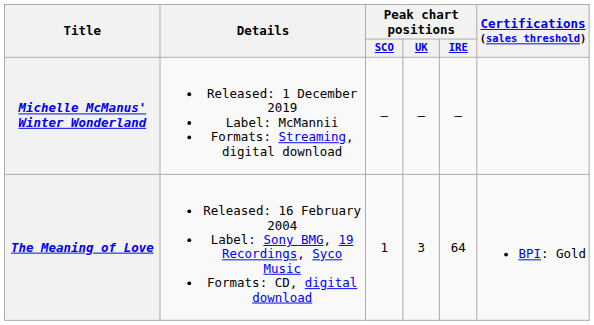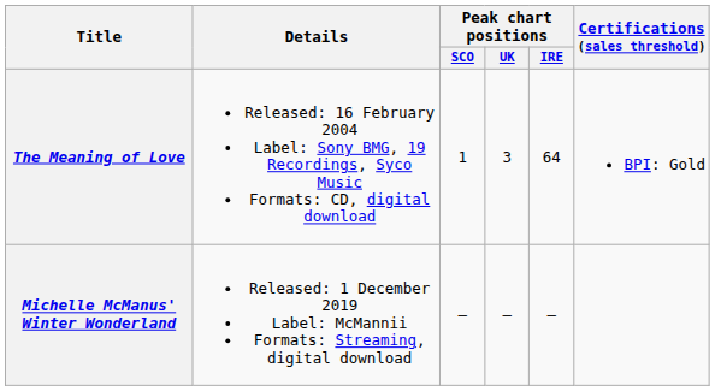rows swapped: The Meaning of Love <-> Michelle McManus' Winter Wonderland
